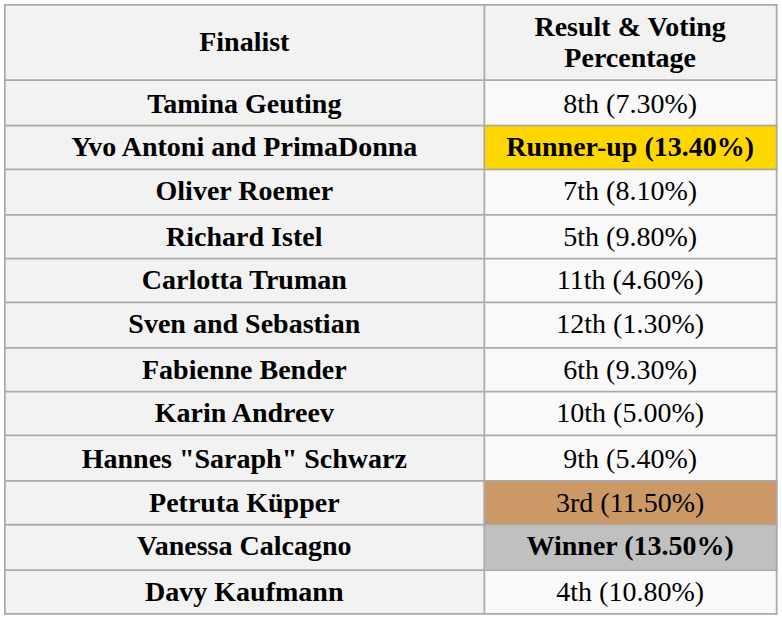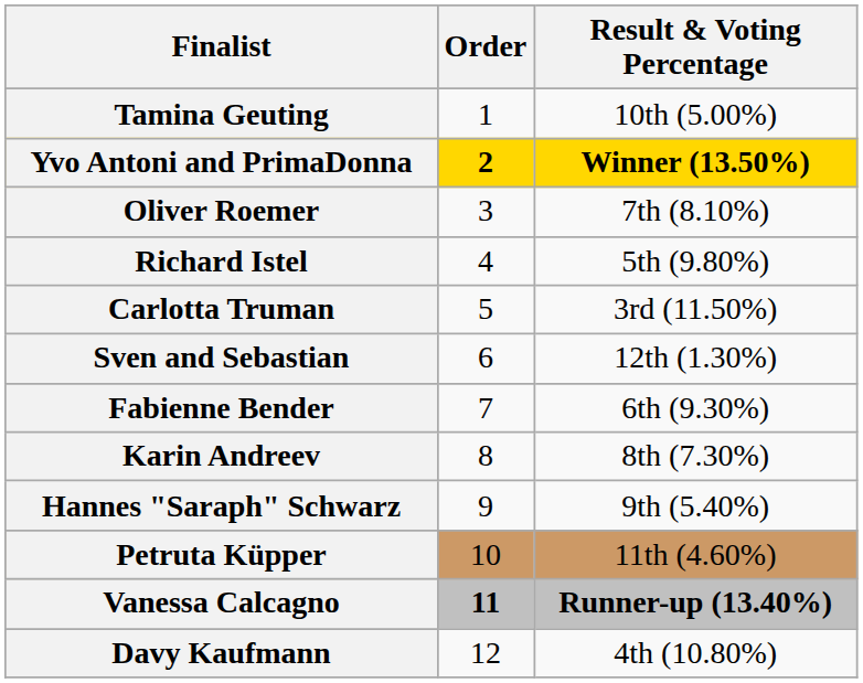+ column: Order | 1 | 2 | 3 | 4 | 5 | 6 | 7 | 8 | 9 | 10 | 11 | 12
Tamina Geuting | Result & Voting Percentage: 8th (7.30%) -> 10th (5.00%)
Yvo Antoni and PrimaDonna | Result & Voting Percentage: Runner-up (13.40%) -> Winner (13.50%)
Carlotta Truman | Result & Voting Percentage: 11th (4.60%) -> 3rd (11.50%)
Karin Andreev | Result & Voting Percentage: 10th (5.00%) -> 8th (7.30%)
Petruta Küpper | Result & Voting Percentage: 3rd (11.50%) -> 11th (4.60%)
Vanessa Calcagno | Result & Voting Percentage: Winner (13.50%) -> Runner-up (13.40%)
